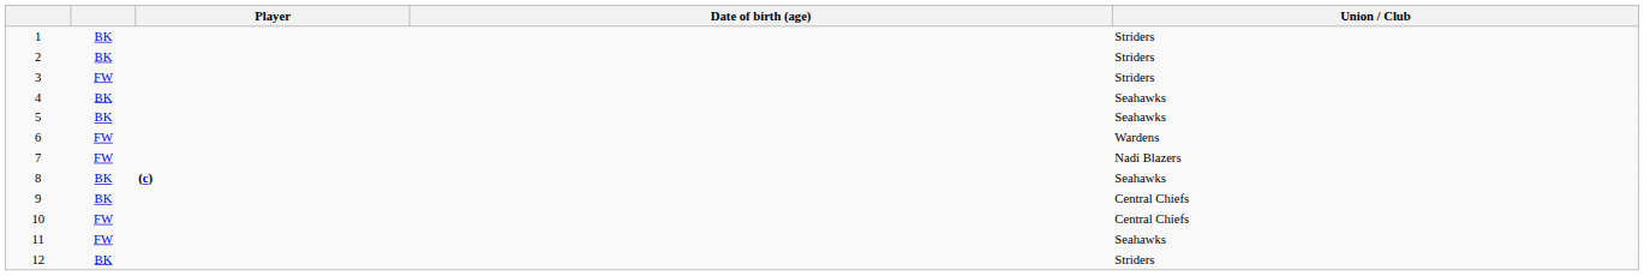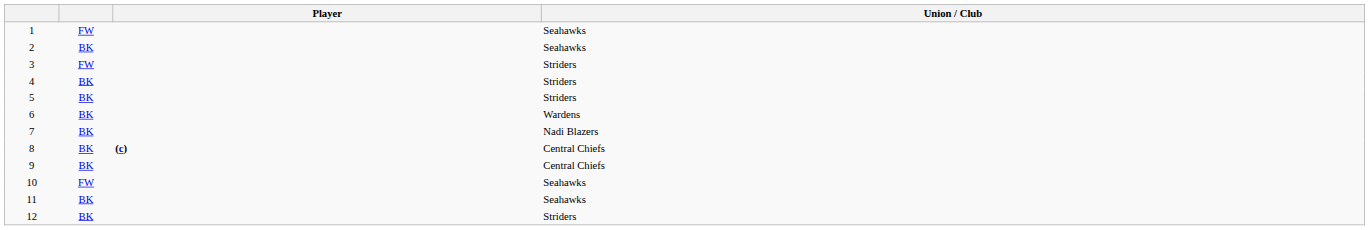- column: Date of birth (age)
1 | column 2: BK -> FW
1 | Union / Club: Striders -> Seahawks
2 | Union / Club: Striders -> Seahawks
4 | Union / Club: Seahawks -> Striders
5 | Union / Club: Seahawks -> Striders
6 | column 2: FW -> BK
7 | column 2: FW -> BK
8 | Union / Club: Seahawks -> Central Chiefs
10 | Union / Club: Central Chiefs -> Seahawks
11 | column 2: FW -> BK
